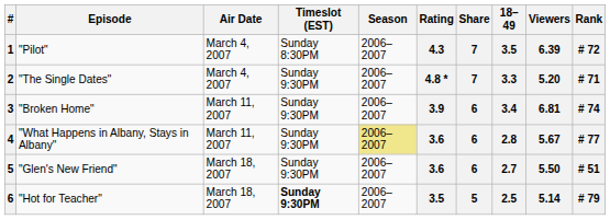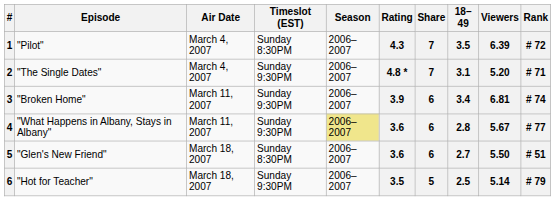"The Single Dates" | 18–49: 3.3 -> 3.1
"Glen's New Friend" | Timeslot (EST): Sunday 9:30PM -> Sunday 8:30PM
"Hot for Teacher" | Timeslot (EST): bold -> normal
